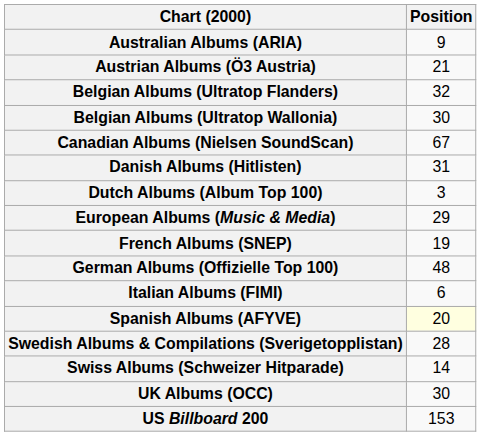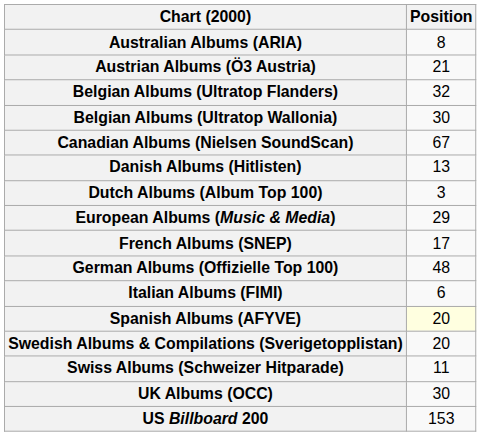Australian Albums (ARIA) | Position: 9 -> 8
Danish Albums (Hitlisten) | Position: 31 -> 13
French Albums (SNEP) | Position: 19 -> 17
Swedish Albums & Compilations (Sverigetopplistan) | Position: 28 -> 20
Swiss Albums (Schweizer Hitparade) | Position: 14 -> 11
